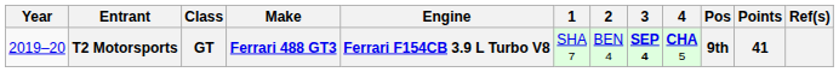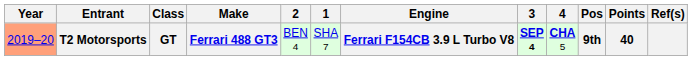columns swapped: Engine <-> 2
T2 Motorsports | Year: no background -> lightsalmon background
T2 Motorsports | Points: 41 -> 40
